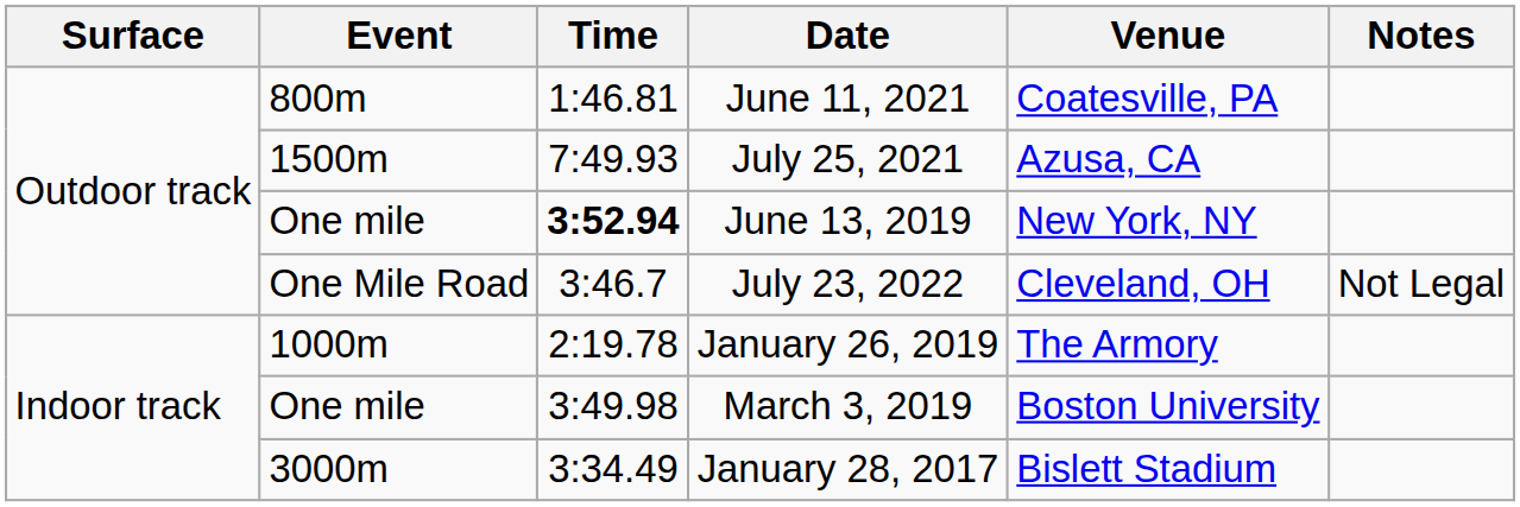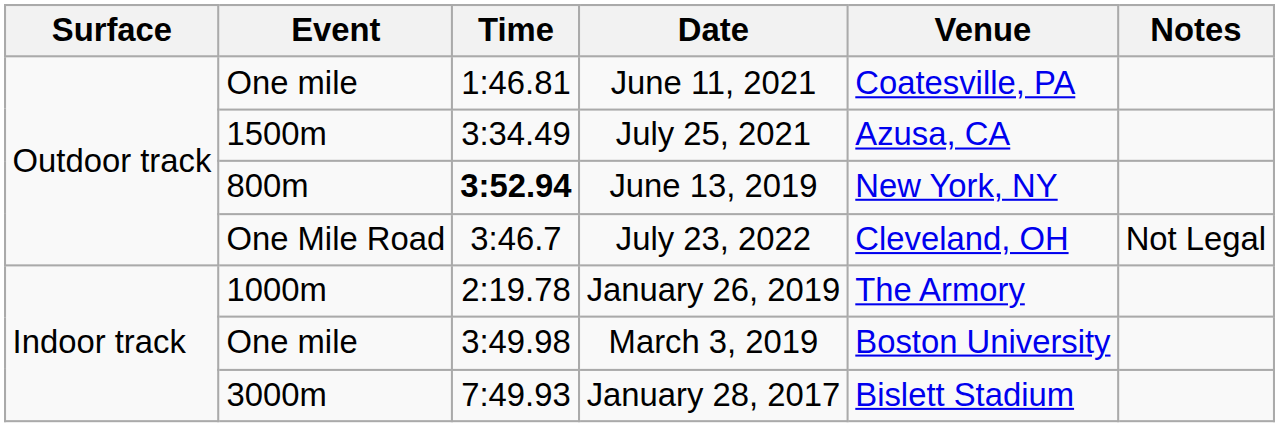June 11, 2021 | Event: 800m -> One mile
July 25, 2021 | Time: 7:49.93 -> 3:34.49
June 13, 2019 | Event: One mile -> 800m
January 28, 2017 | Time: 3:34.49 -> 7:49.93
